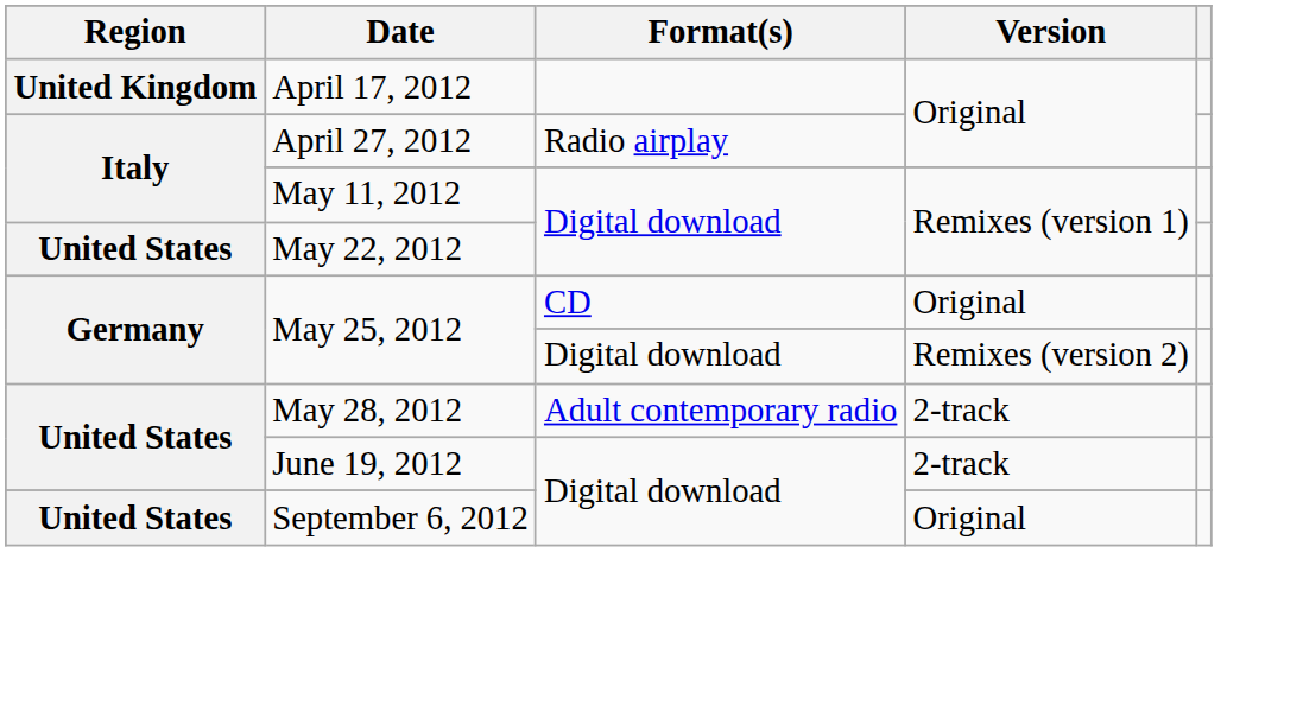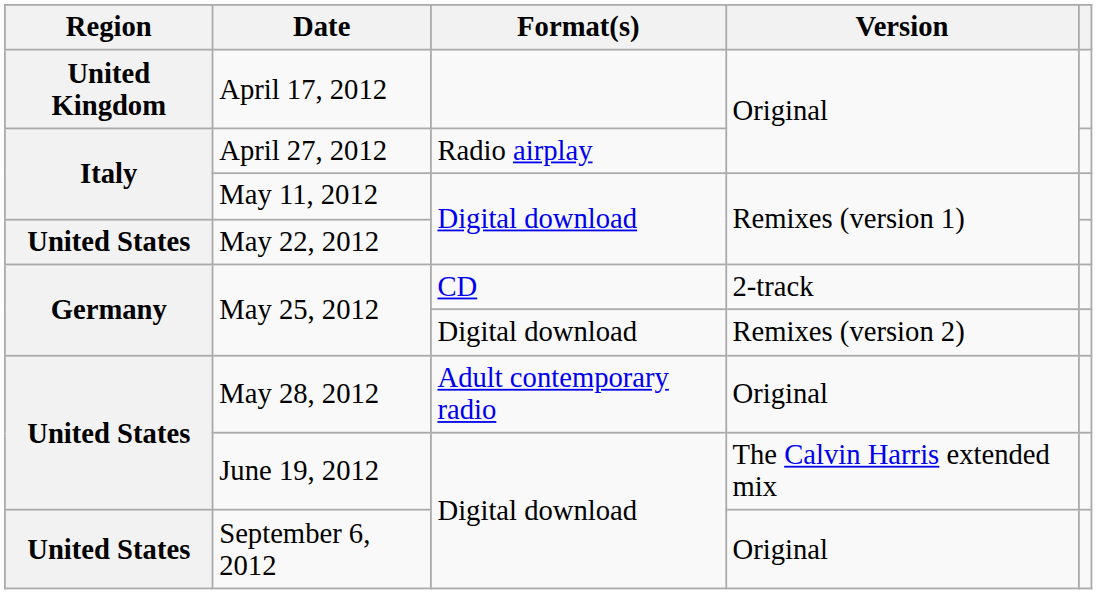May 25, 2012 / CD | Version: Original -> 2-track
May 28, 2012 | Version: 2-track -> Original
June 19, 2012 | Version: 2-track -> The Calvin Harris extended mix
